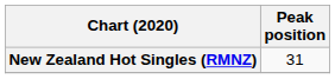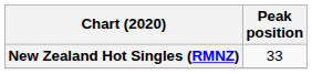New Zealand Hot Singles (RMNZ) | Peak position: 31 -> 33
